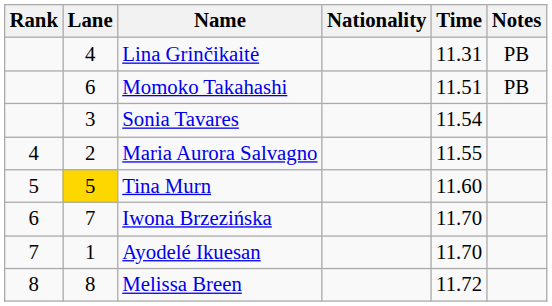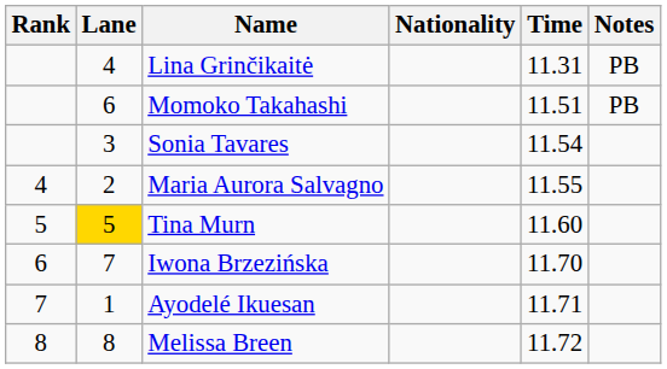Ayodelé Ikuesan | Time: 11.70 -> 11.71
